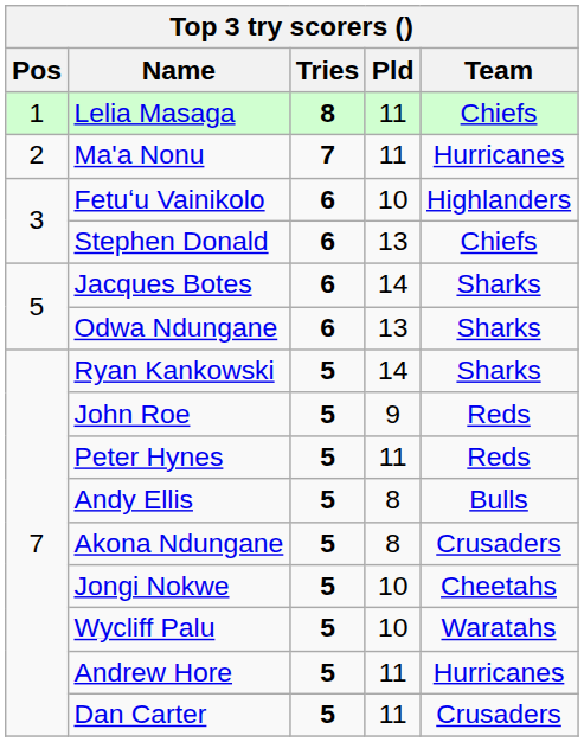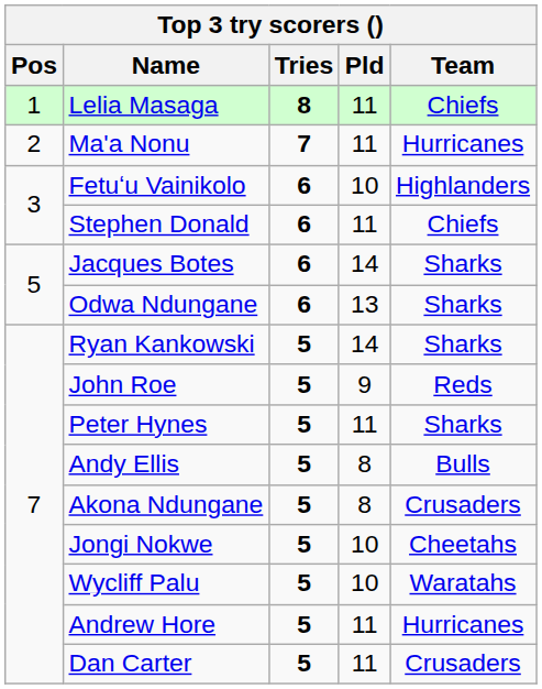Stephen Donald | Pld: 13 -> 11
Peter Hynes | Team: Reds -> Sharks
